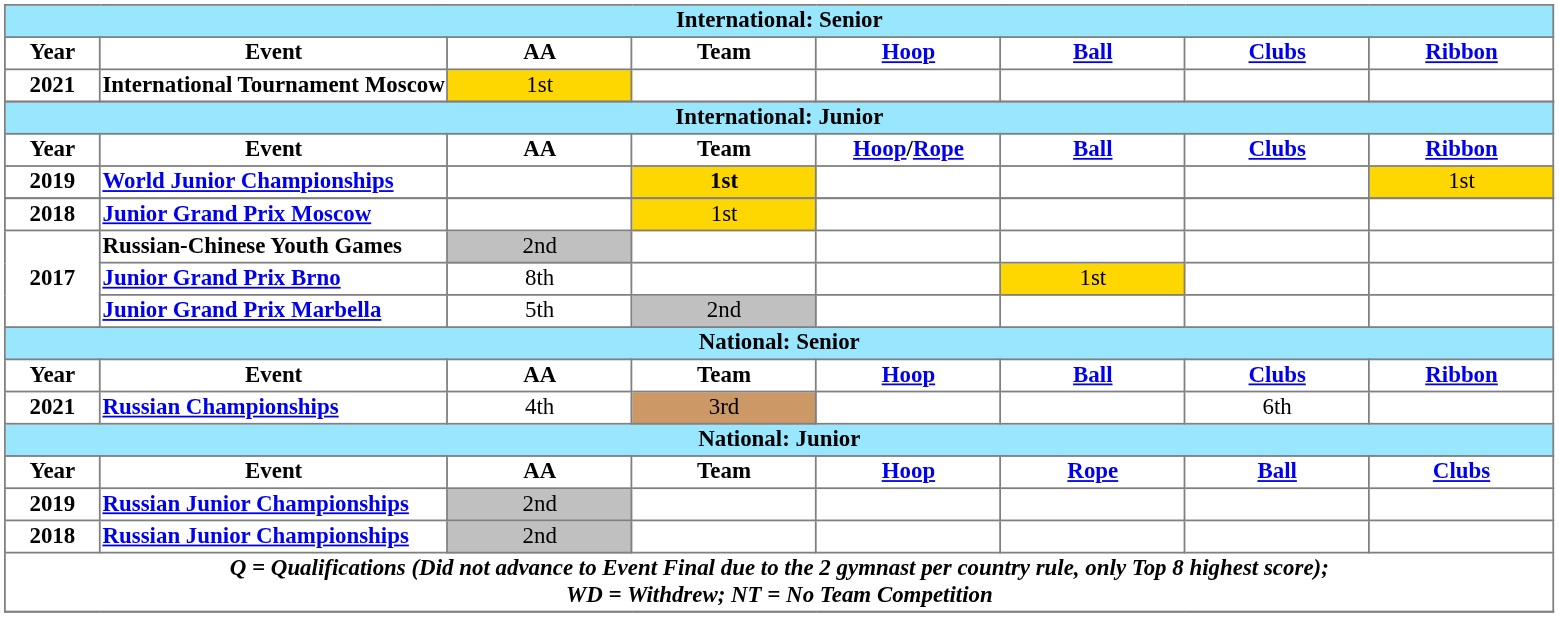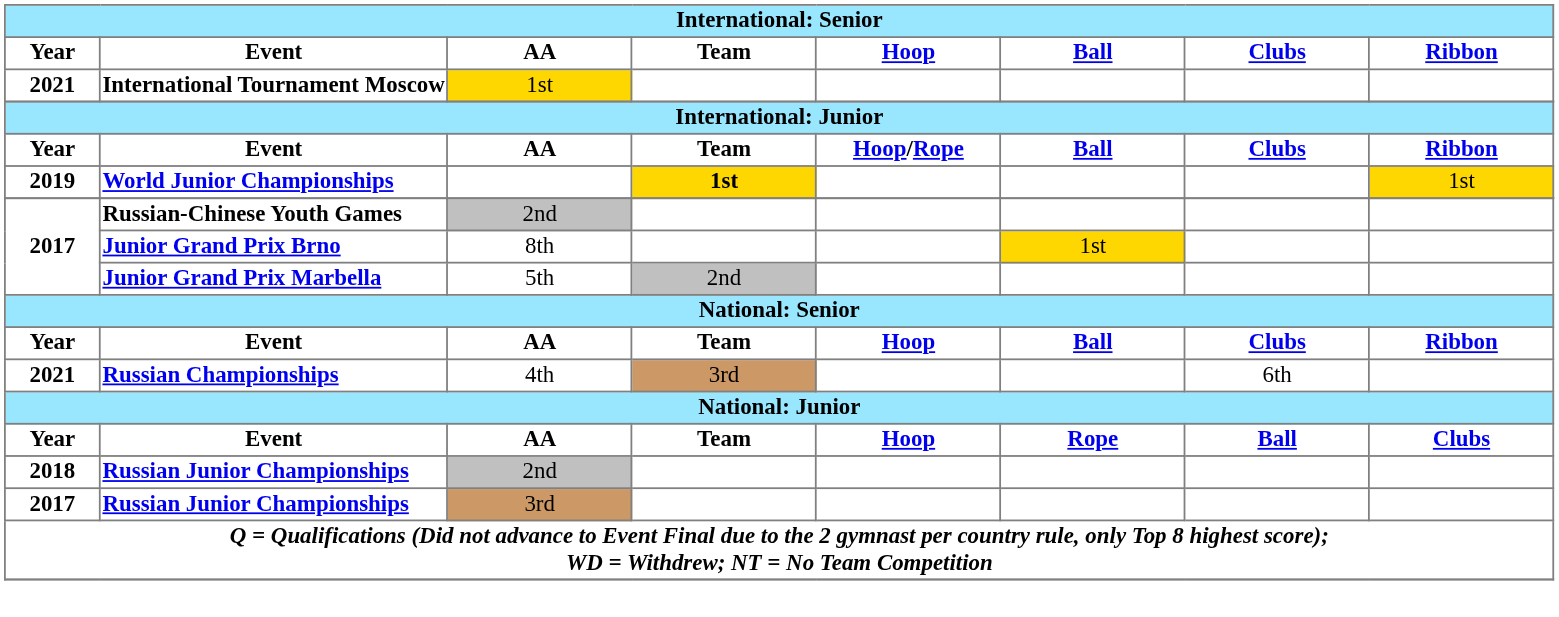- row: 2018 | Junior Grand Prix Moscow | 1st
- row: 2019 | Russian Junior Championships | 2nd
+ row: 2017 | Russian Junior Championships | 3rd
